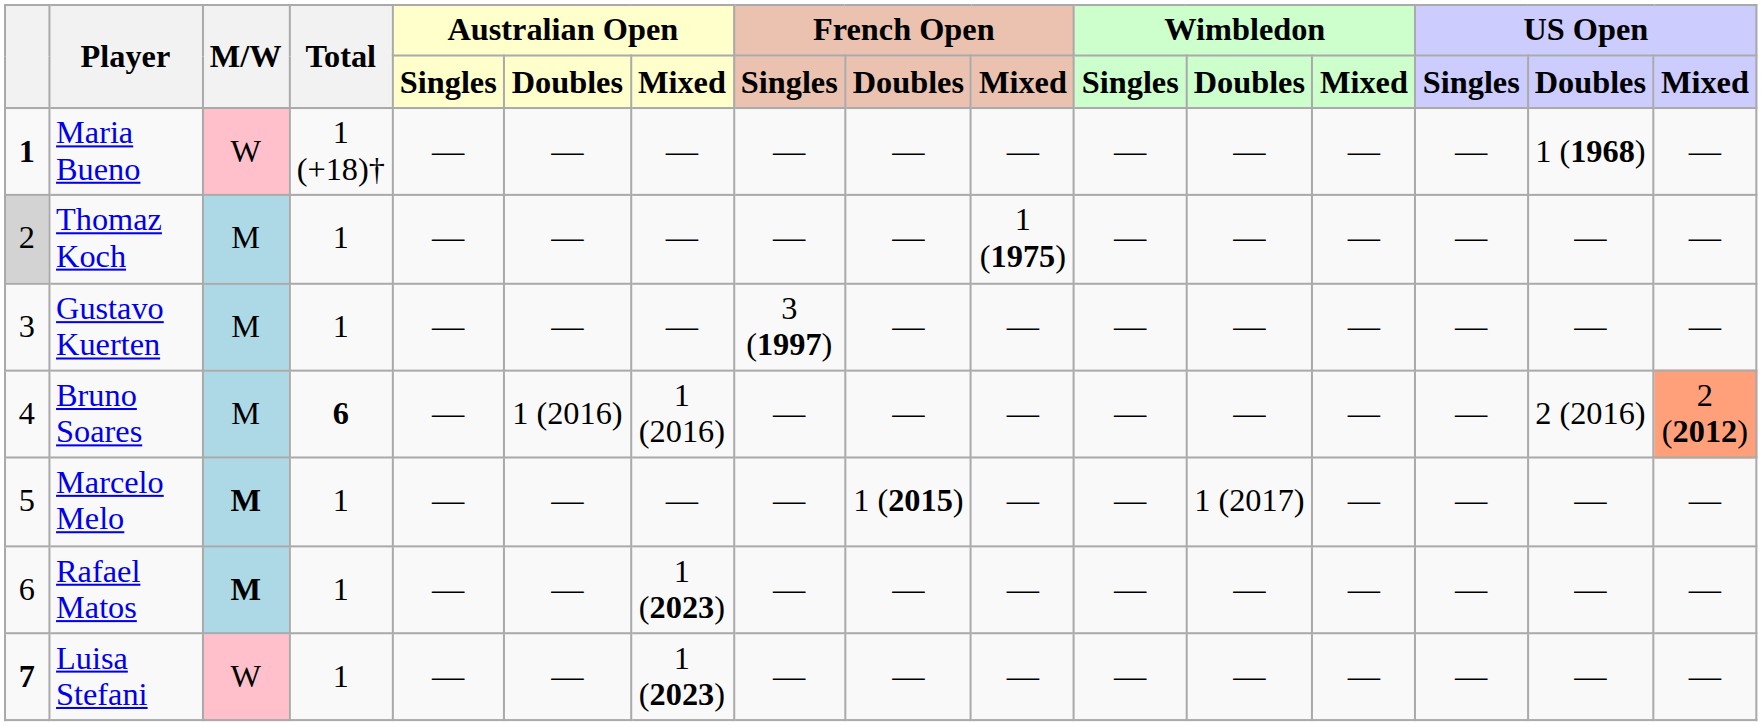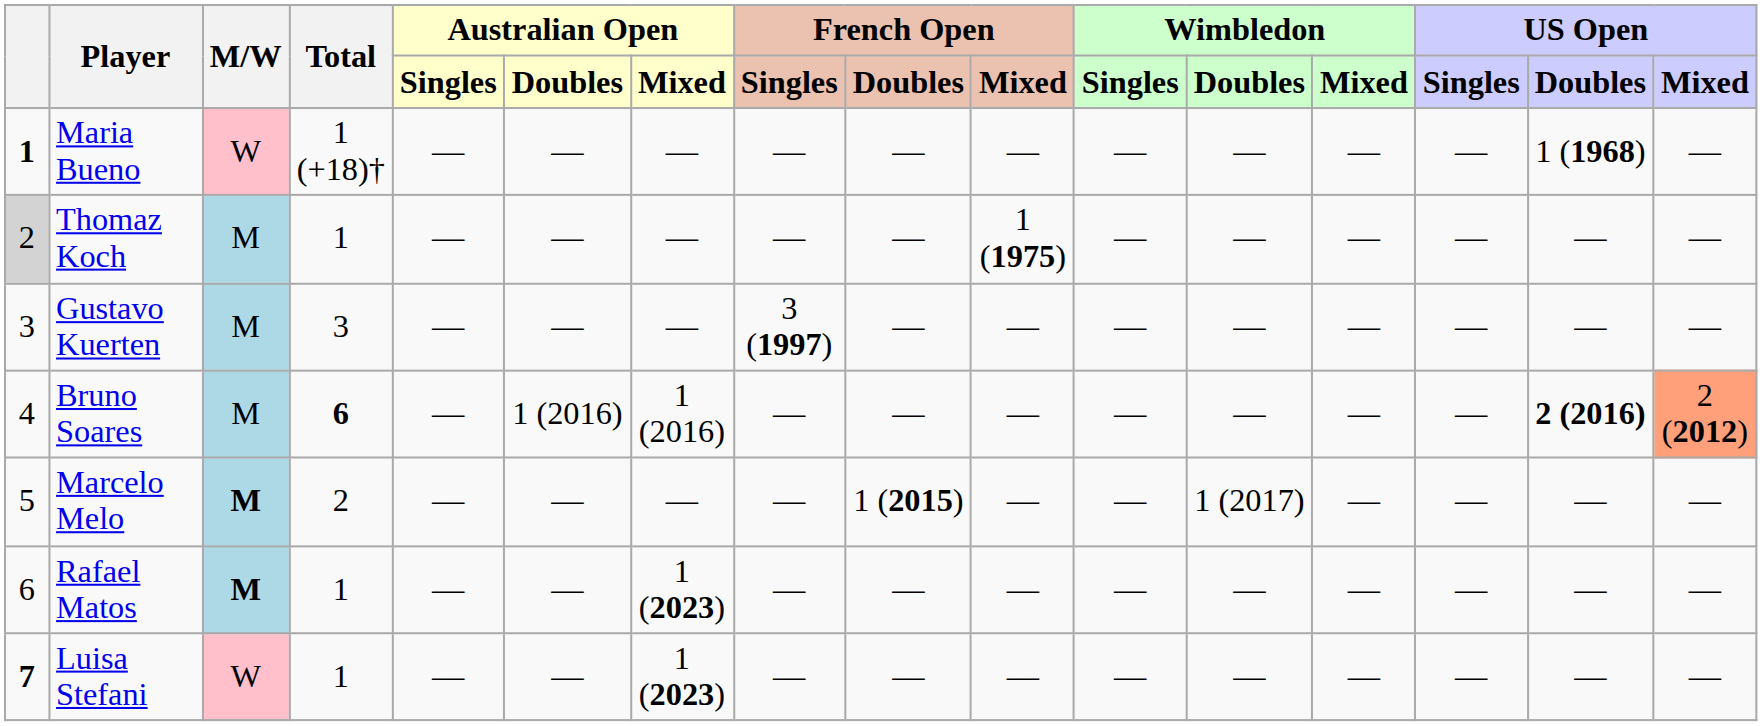Gustavo Kuerten | Total: 1 -> 3
Bruno Soares | US Open / Doubles: normal -> bold
Marcelo Melo | Total: 1 -> 2
